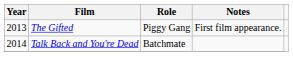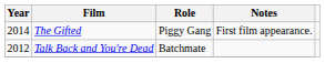The Gifted | Year: 2013 -> 2014
Talk Back and You're Dead | Year: 2014 -> 2012
